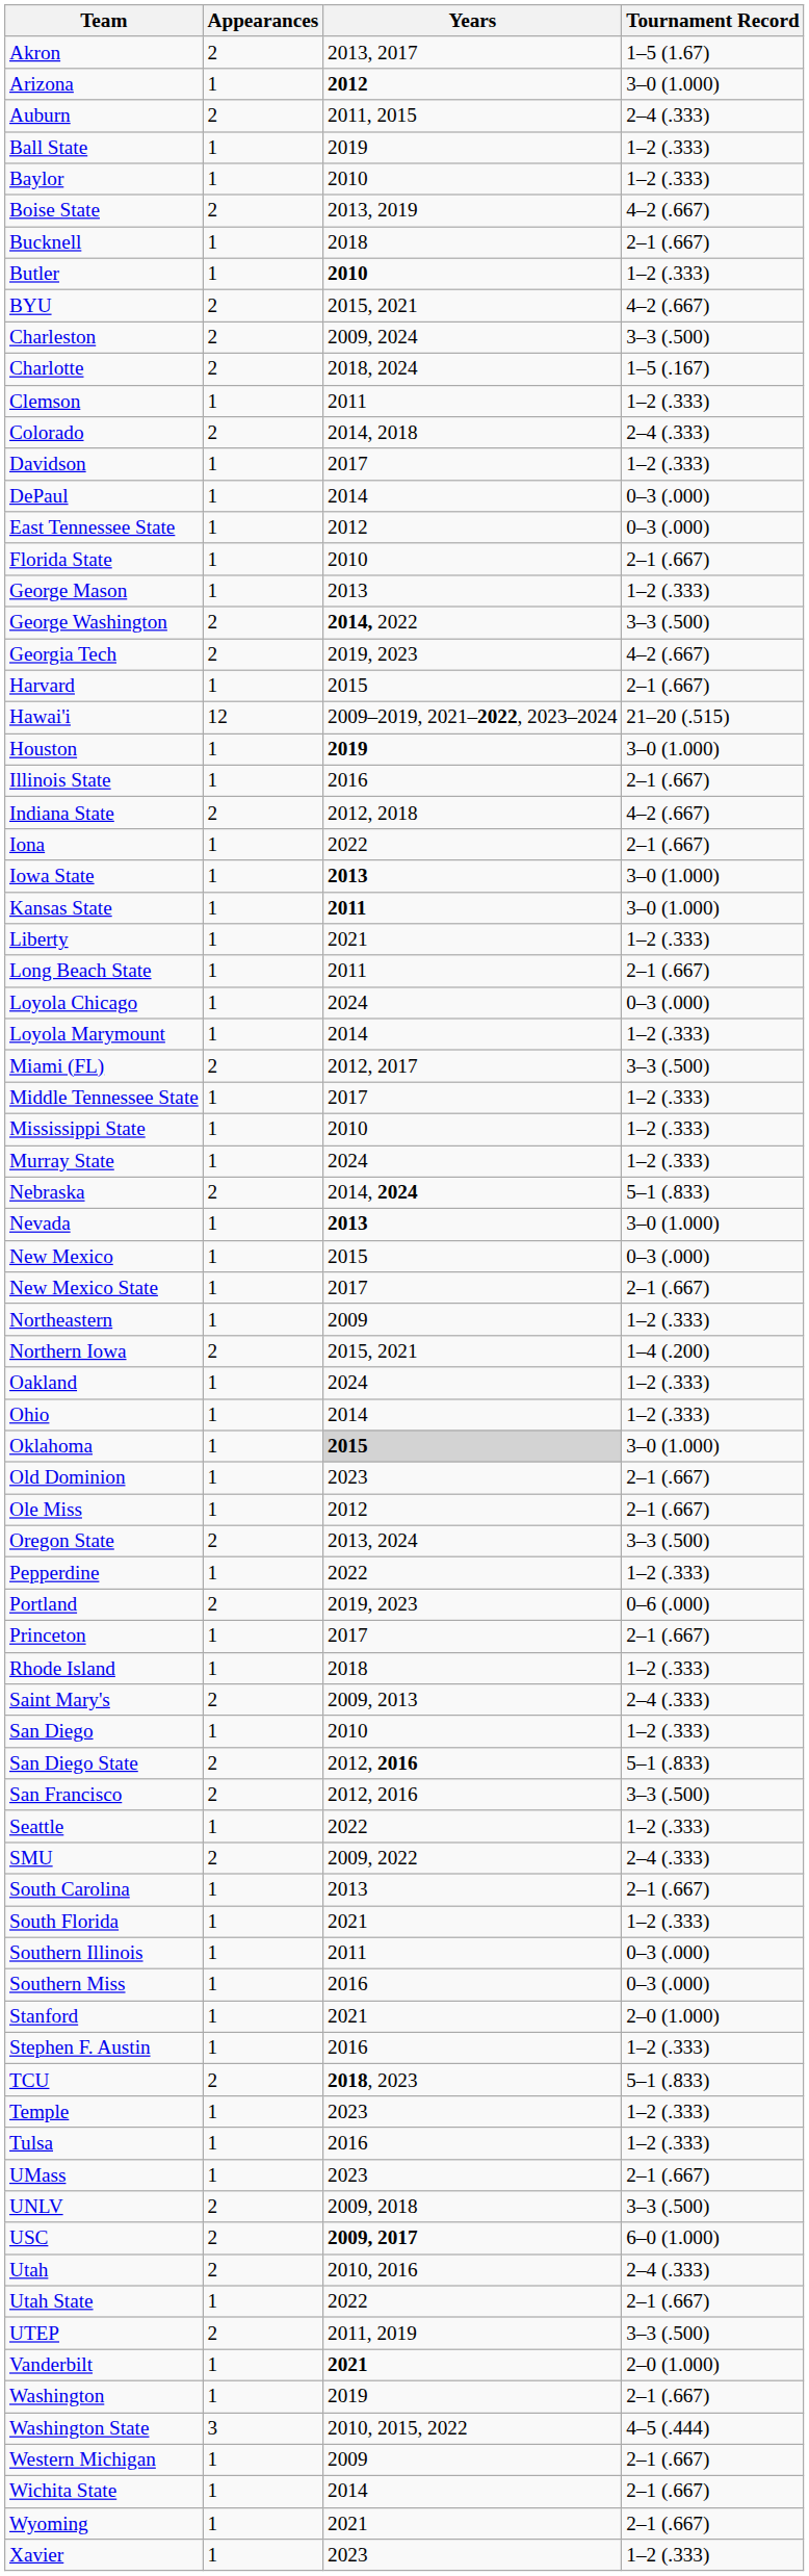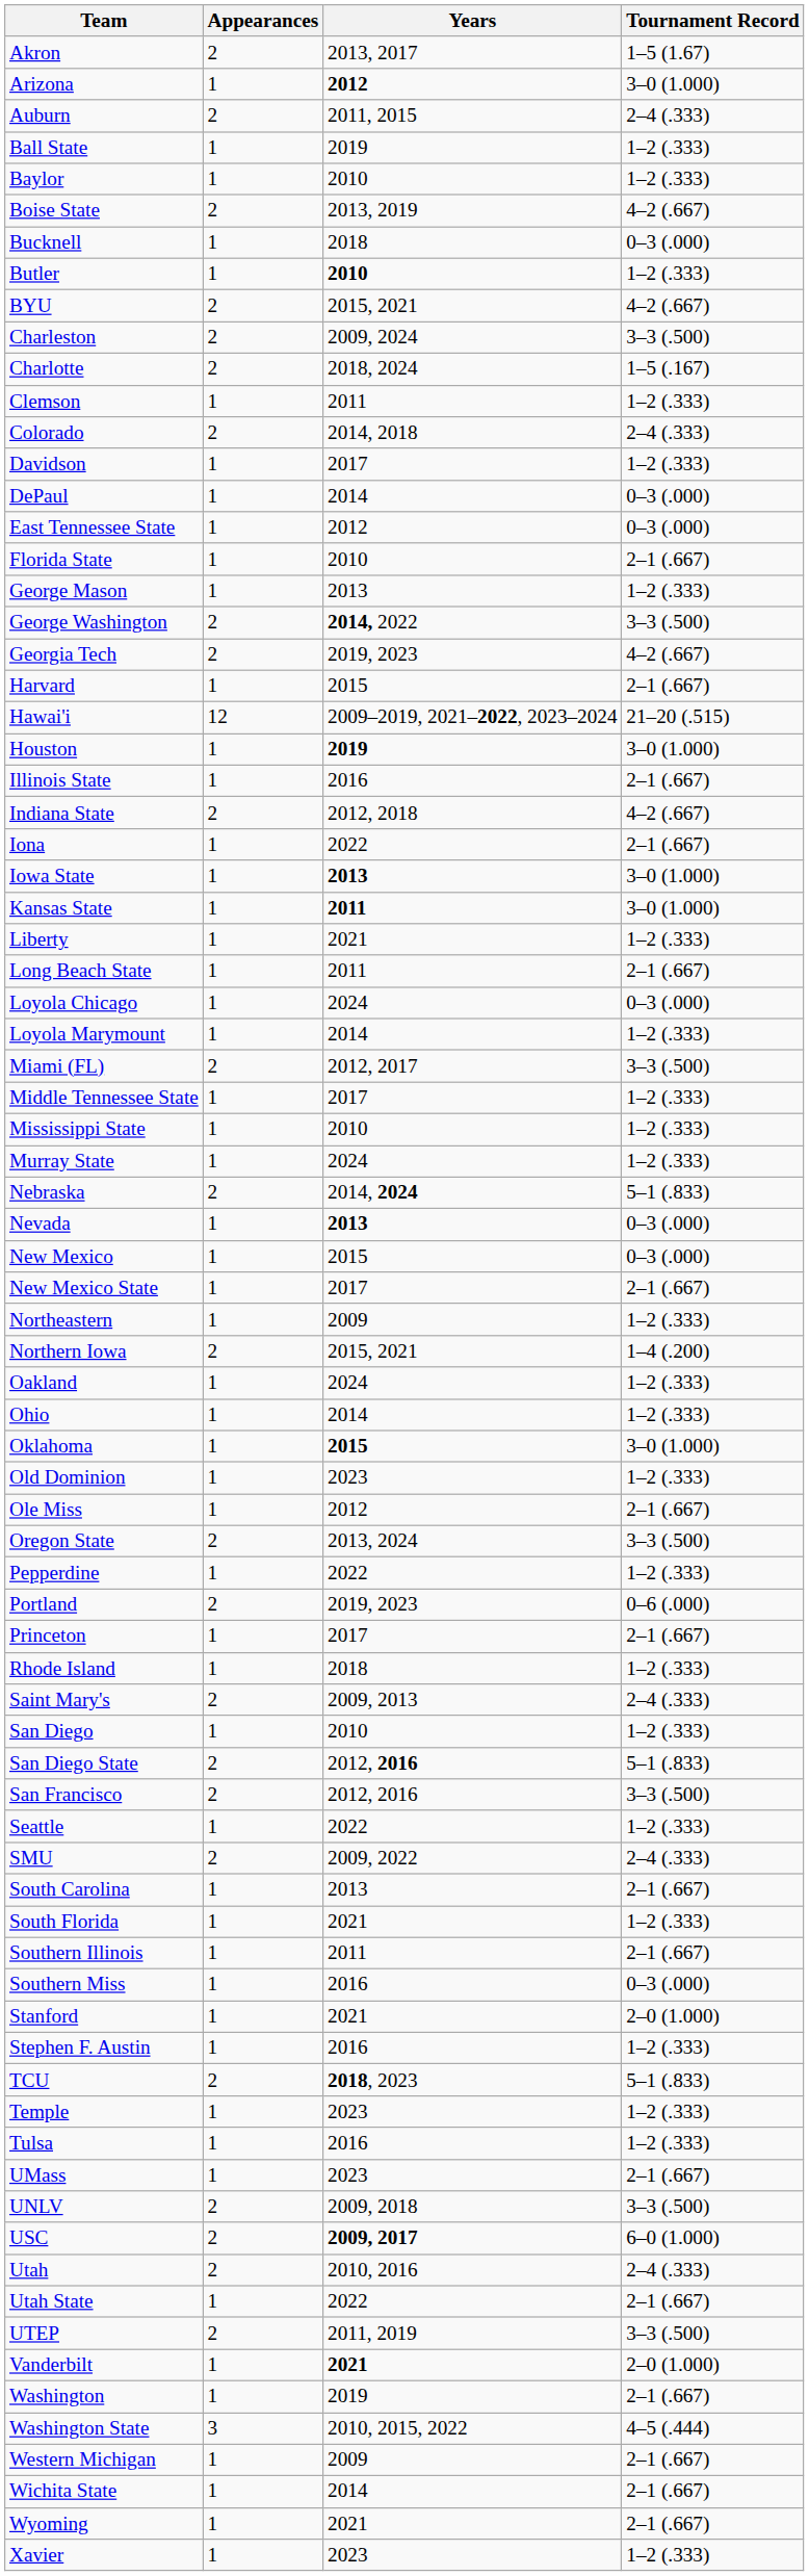Bucknell | Tournament Record: 2–1 (.667) -> 0–3 (.000)
Nevada | Tournament Record: 3–0 (1.000) -> 0–3 (.000)
Oklahoma | Years: lightgrey background -> no background
Old Dominion | Tournament Record: 2–1 (.667) -> 1–2 (.333)
Southern Illinois | Tournament Record: 0–3 (.000) -> 2–1 (.667)
